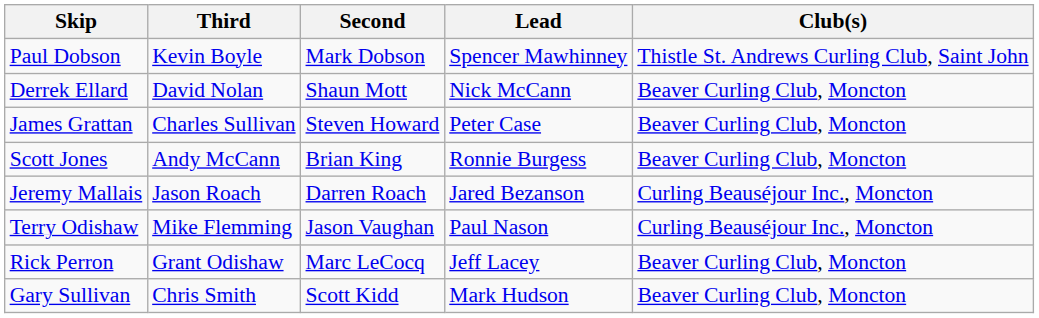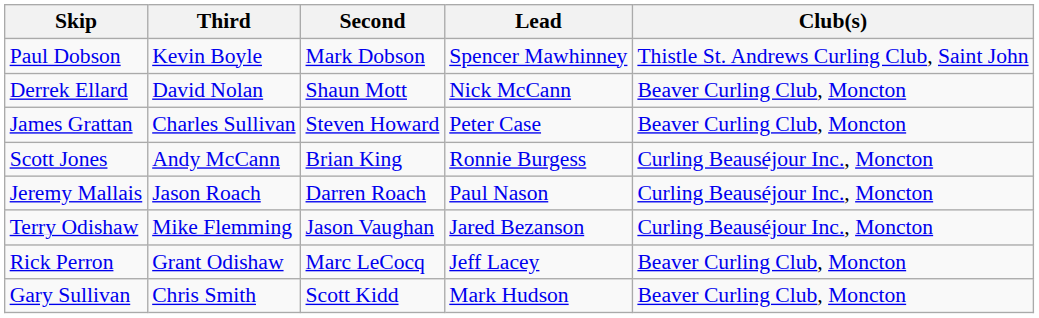Scott Jones | Club(s): Beaver Curling Club, Moncton -> Curling Beauséjour Inc., Moncton
Jeremy Mallais | Lead: Jared Bezanson -> Paul Nason
Terry Odishaw | Lead: Paul Nason -> Jared Bezanson
